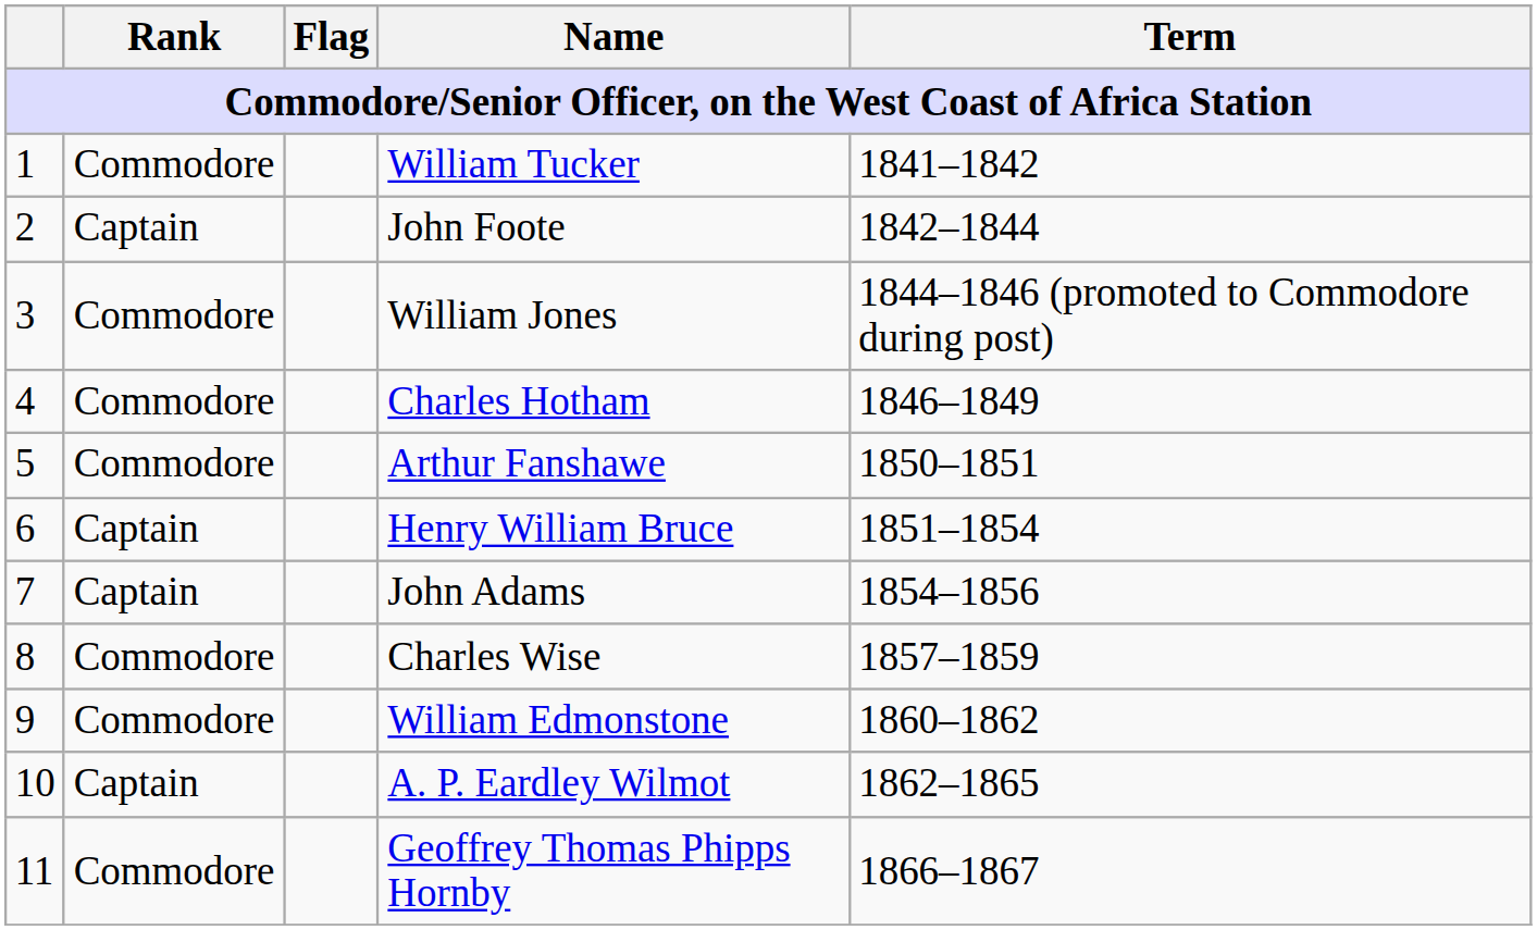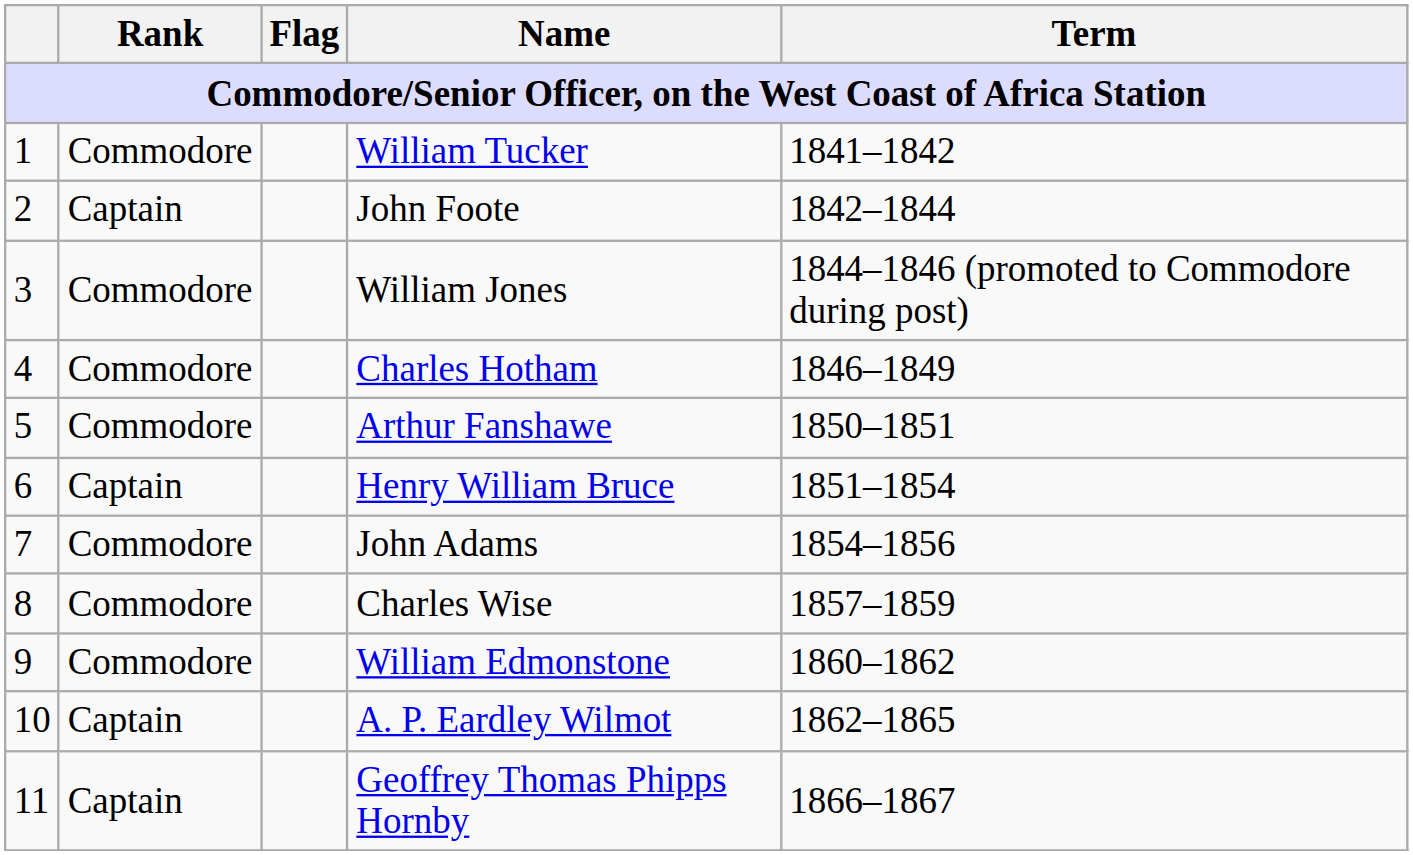John Adams | Rank: Captain -> Commodore
Geoffrey Thomas Phipps Hornby | Rank: Commodore -> Captain
